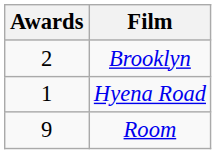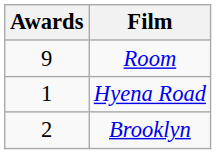rows swapped: Room <-> Brooklyn
